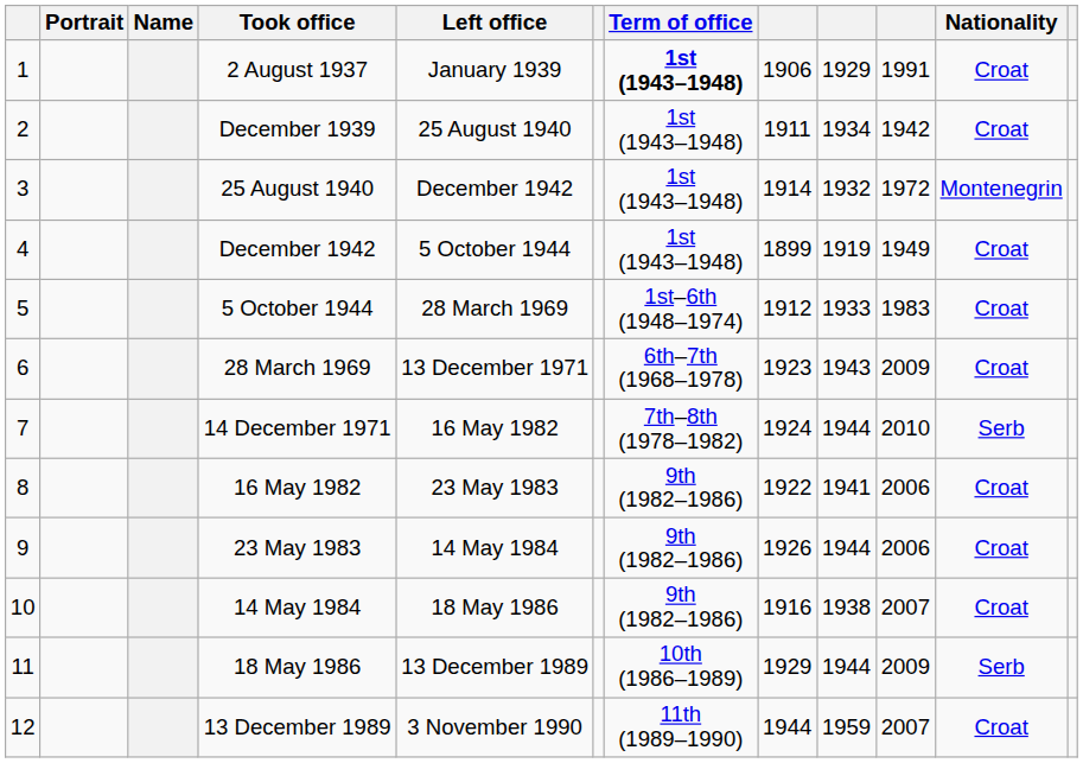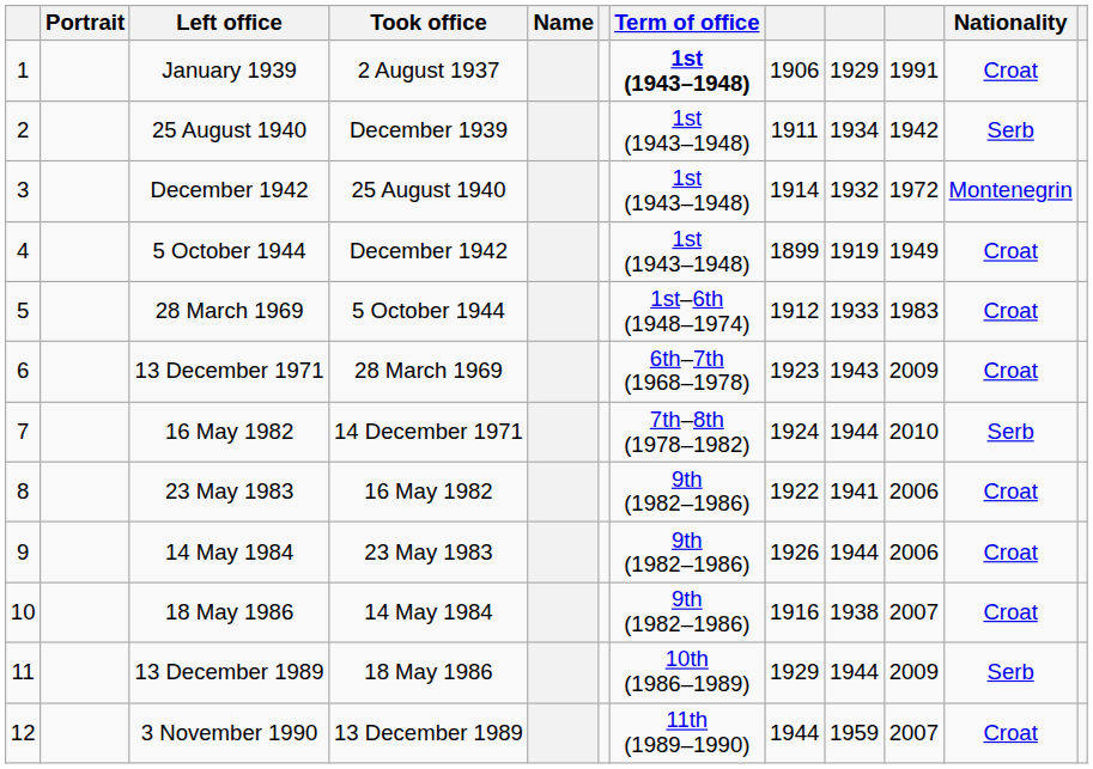columns swapped: Name <-> Left office
December 1939 | Nationality: Croat -> Serb
